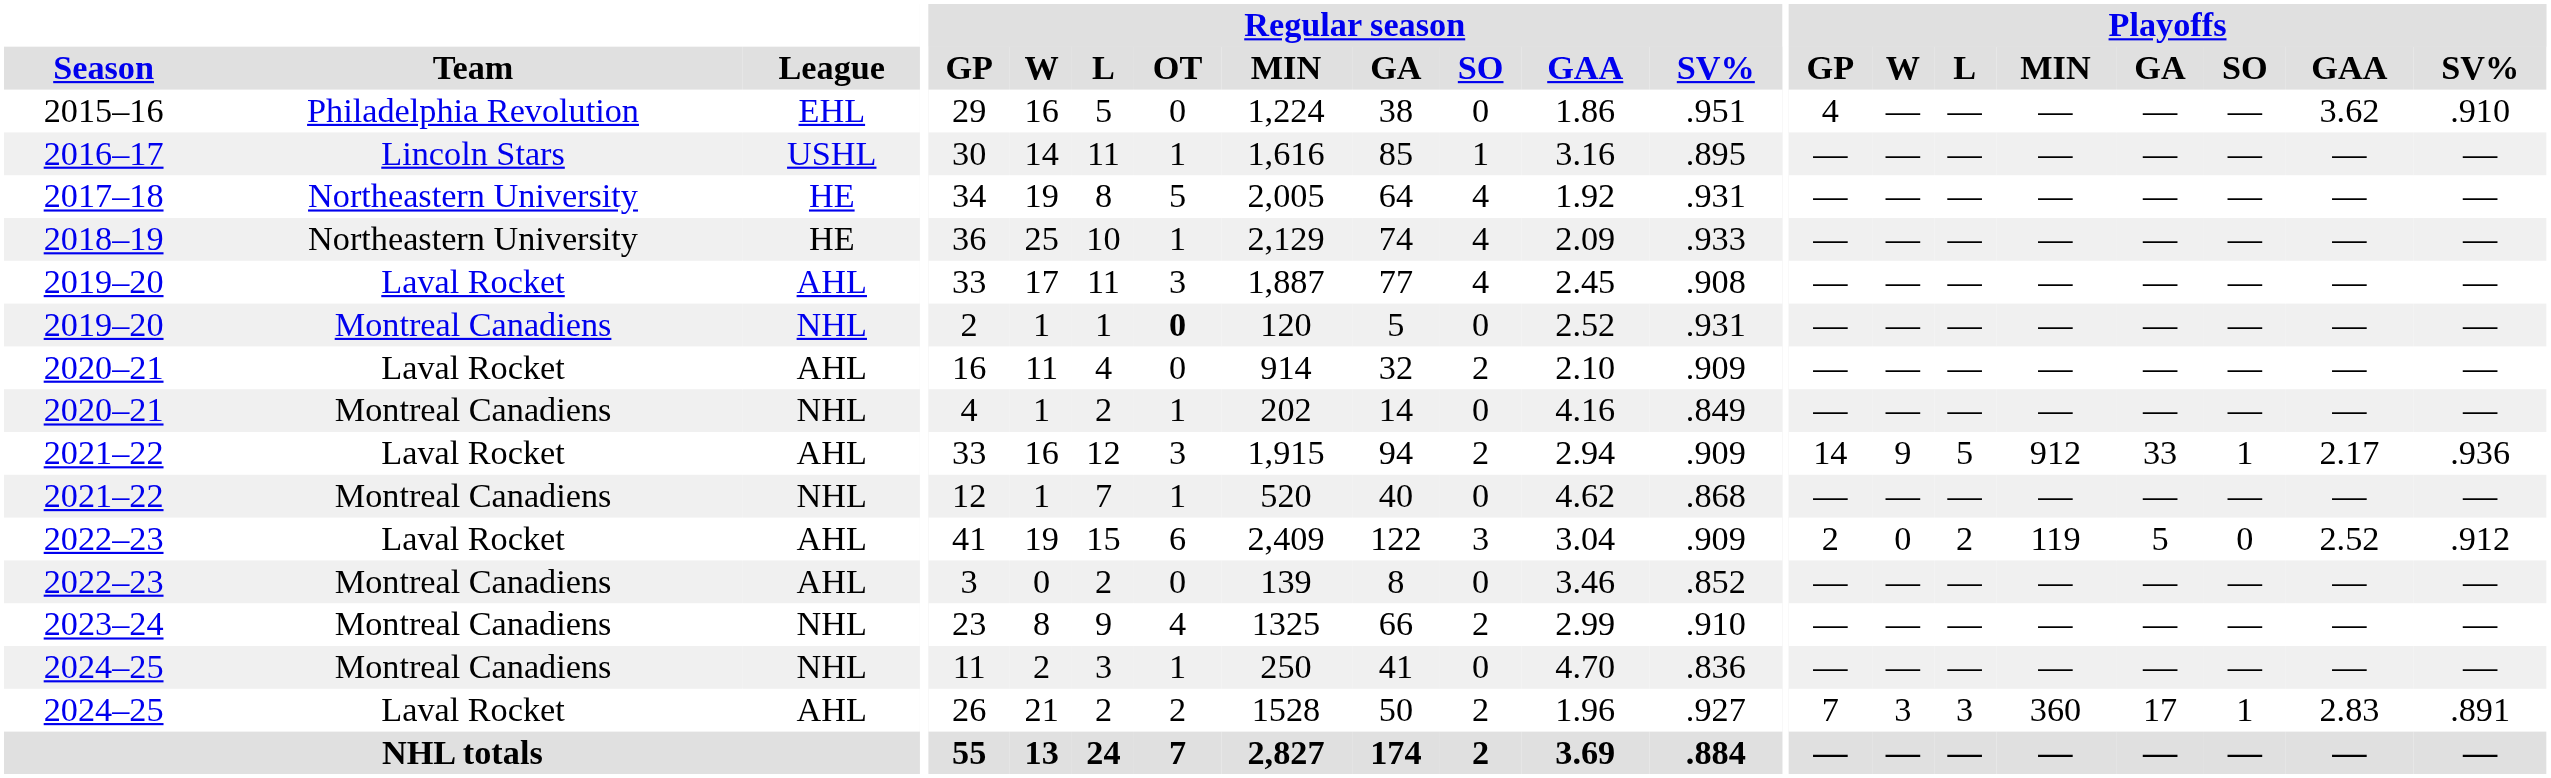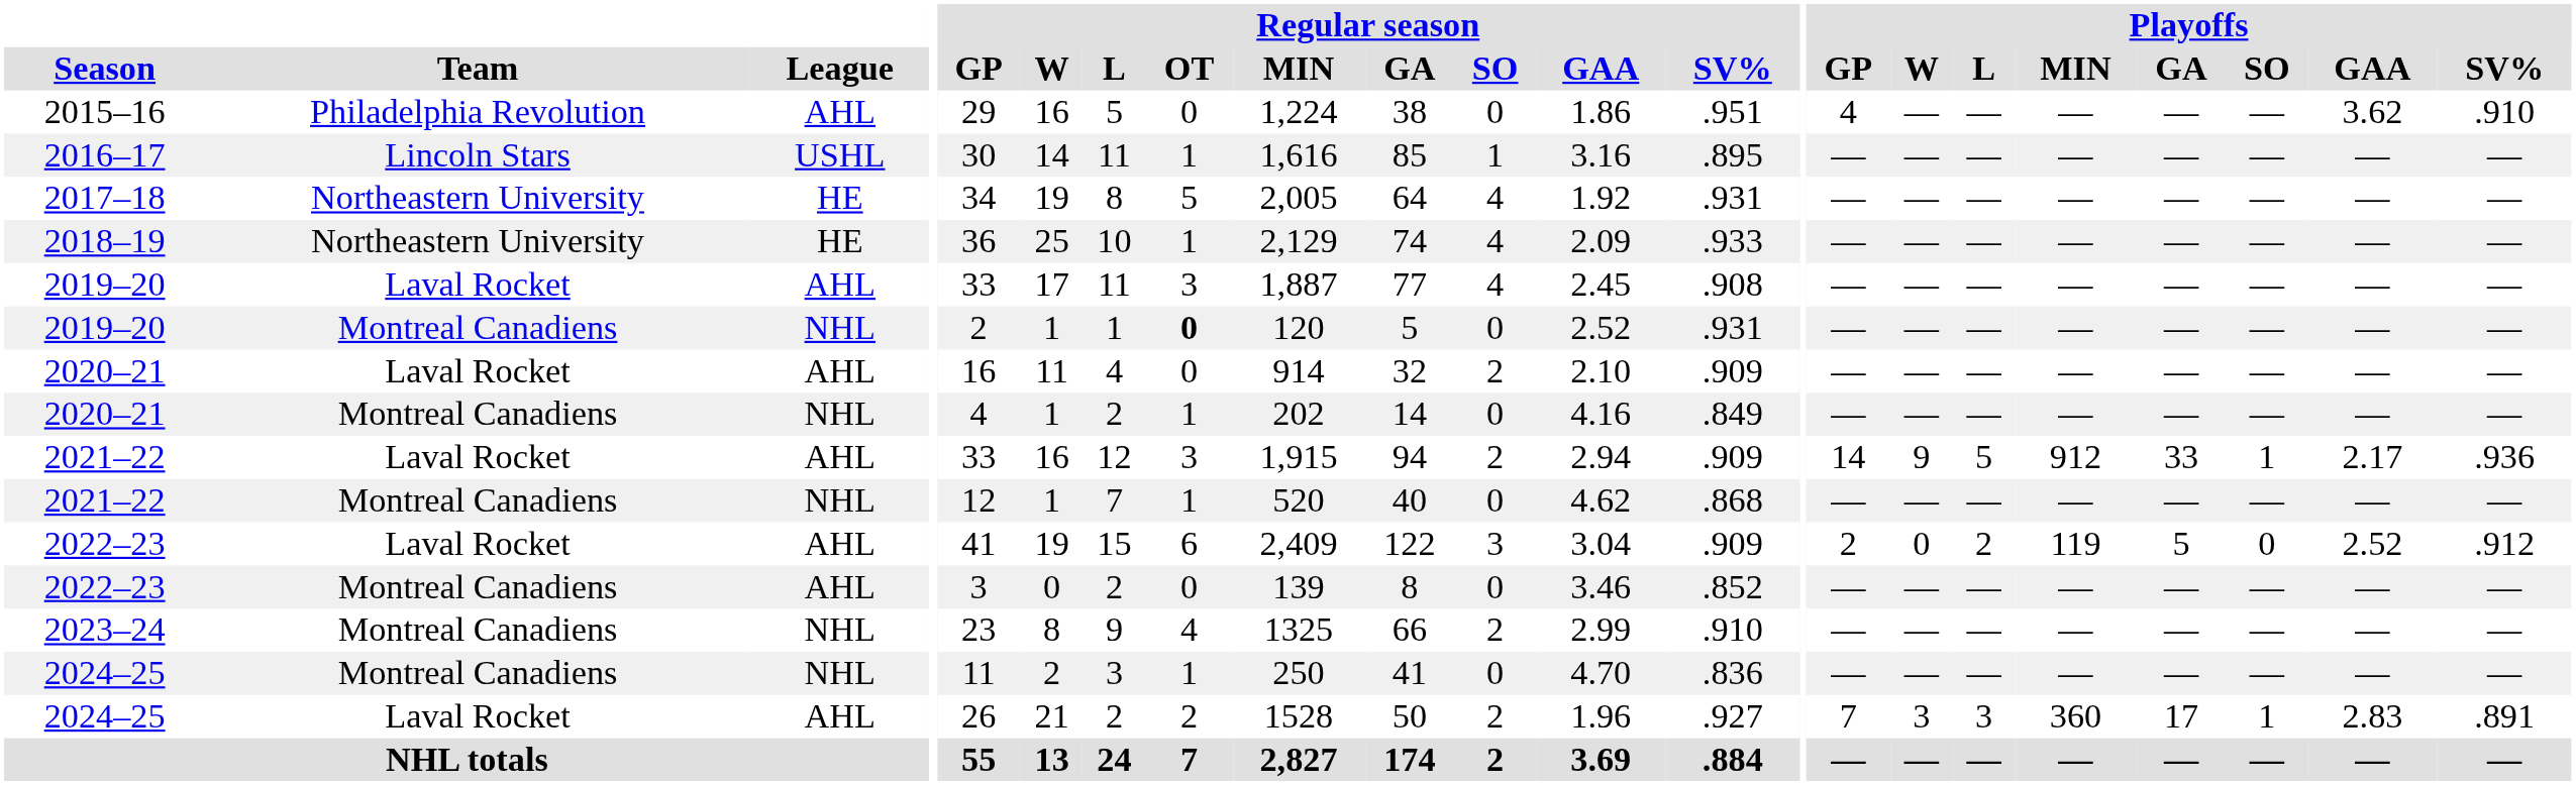2015–16 | League: EHL -> AHL
